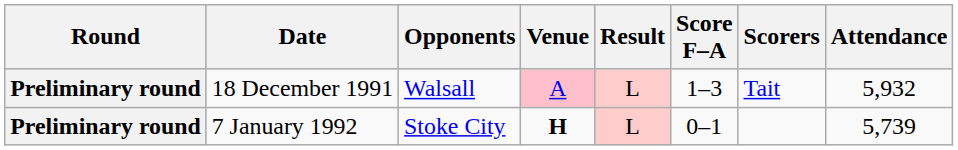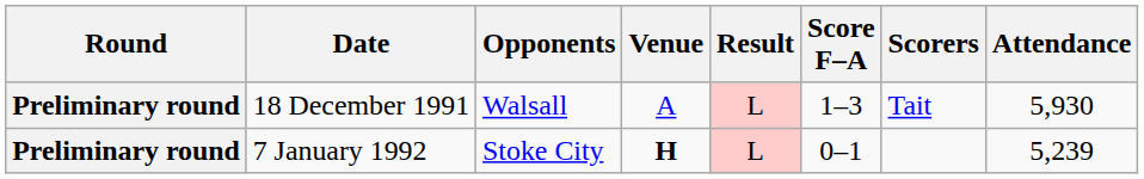18 December 1991 | Venue: pink background -> no background
18 December 1991 | Attendance: 5,932 -> 5,930
7 January 1992 | Attendance: 5,739 -> 5,239
